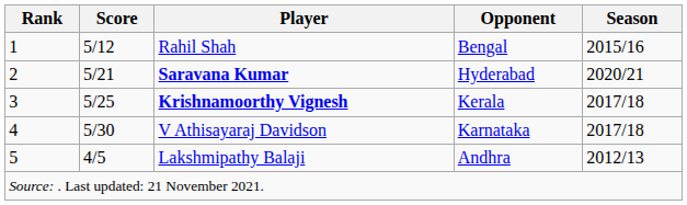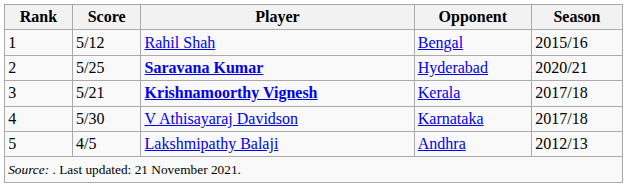Saravana Kumar | Score: 5/21 -> 5/25
Krishnamoorthy Vignesh | Score: 5/25 -> 5/21
